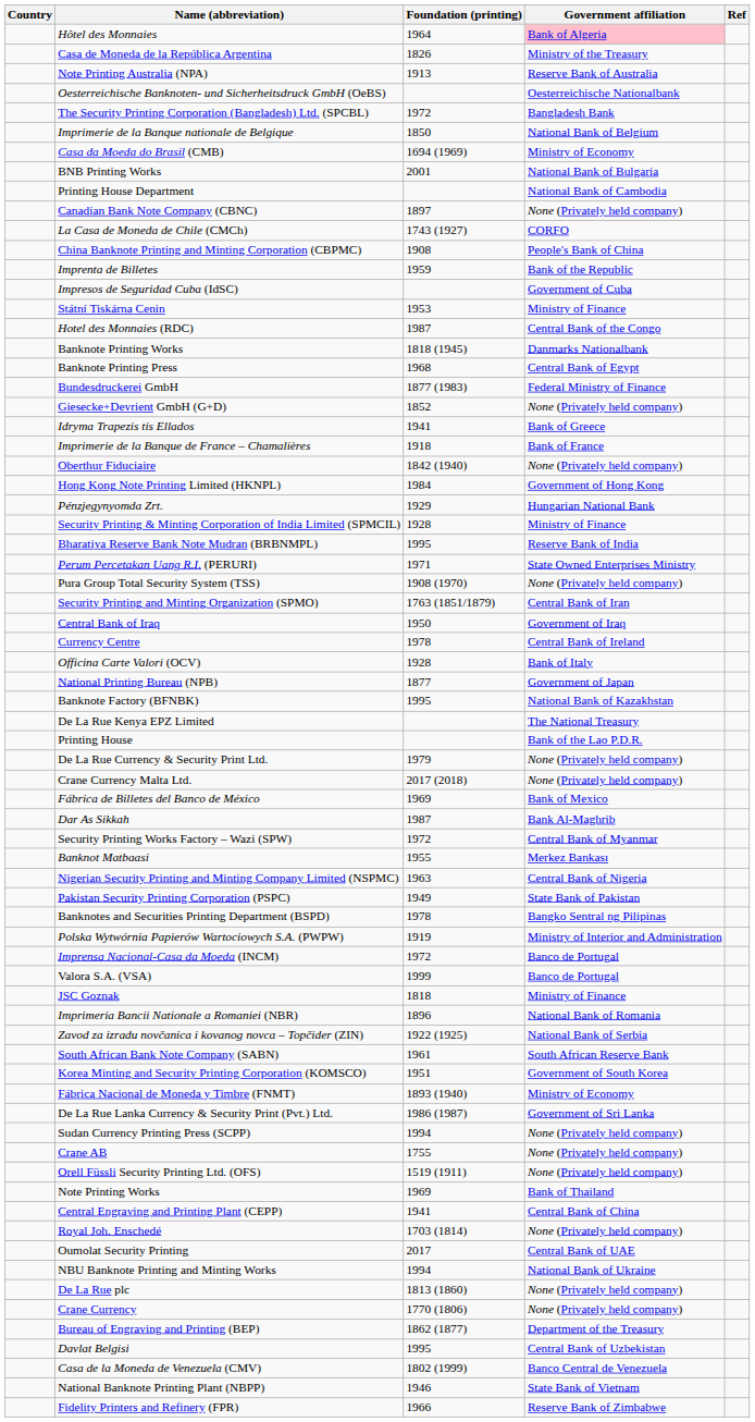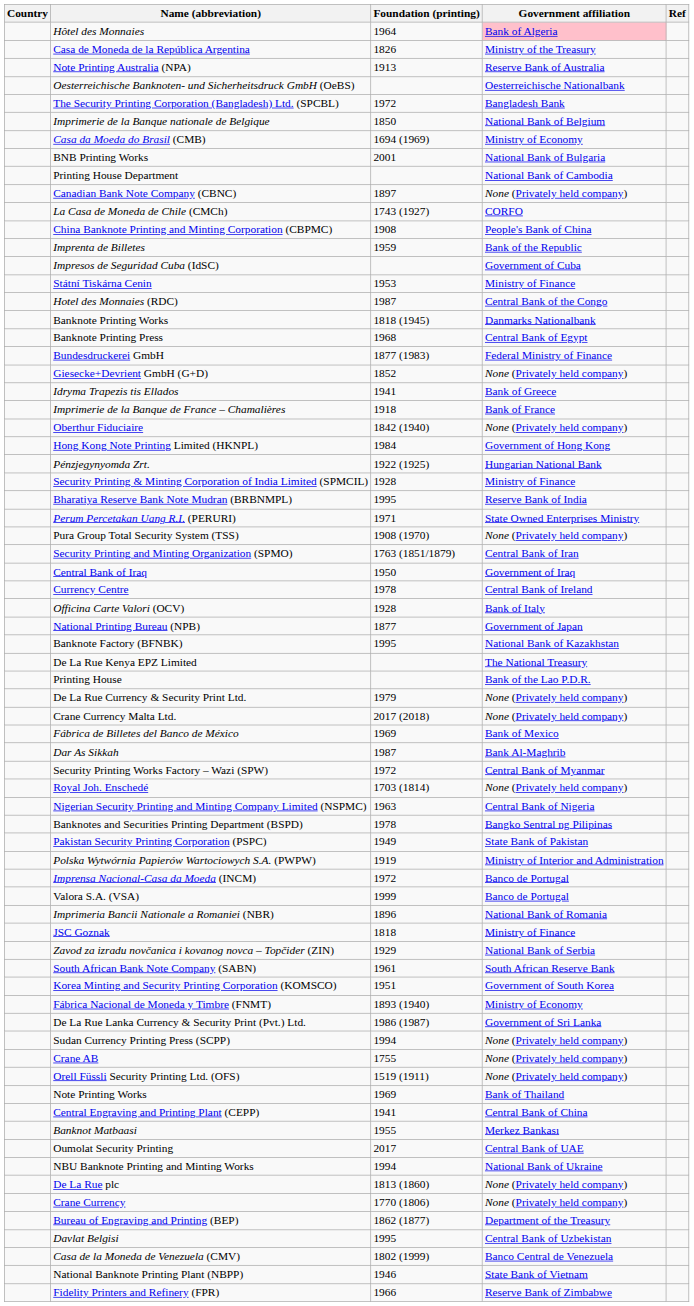Pénzjegynyomda Zrt. | Foundation (printing): 1929 -> 1922 (1925)
rows swapped: Royal Joh. Enschedé <-> Banknot Matbaasi
rows swapped: Pakistan Security Printing Corporation (PSPC) <-> Banknotes and Securities Printing Department (BSPD)
rows swapped: Imprimeria Bancii Nationale a Romaniei (NBR) <-> JSC Goznak
Zavod za izradu novčanica i kovanog novca – Topčider (ZIN) | Foundation (printing): 1922 (1925) -> 1929
